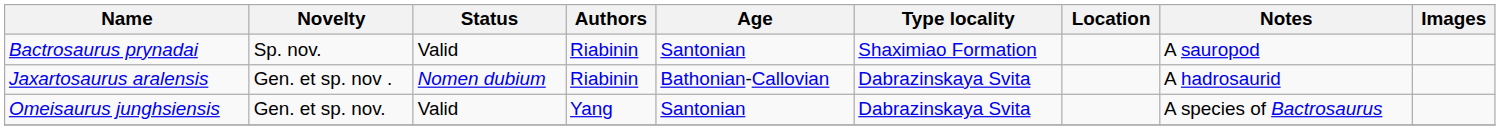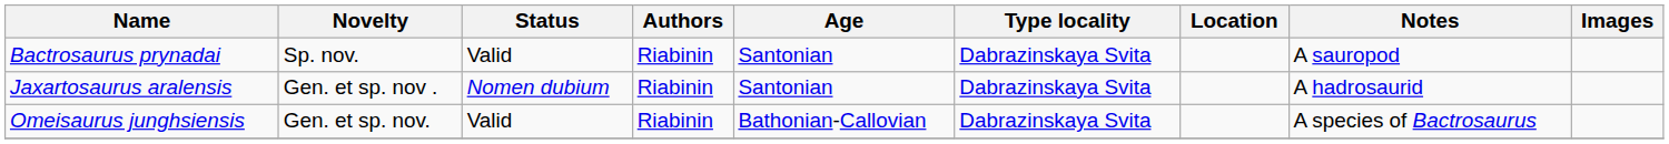Bactrosaurus prynadai | Type locality: Shaximiao Formation -> Dabrazinskaya Svita
Jaxartosaurus aralensis | Age: Bathonian-Callovian -> Santonian
Omeisaurus junghsiensis | Authors: Yang -> Riabinin
Omeisaurus junghsiensis | Age: Santonian -> Bathonian-Callovian
